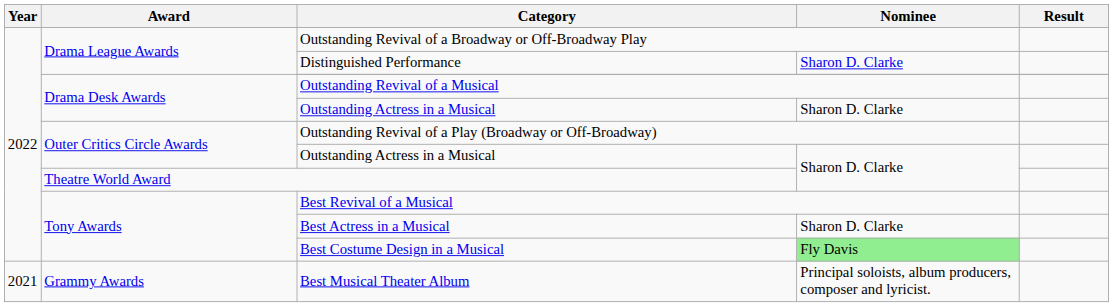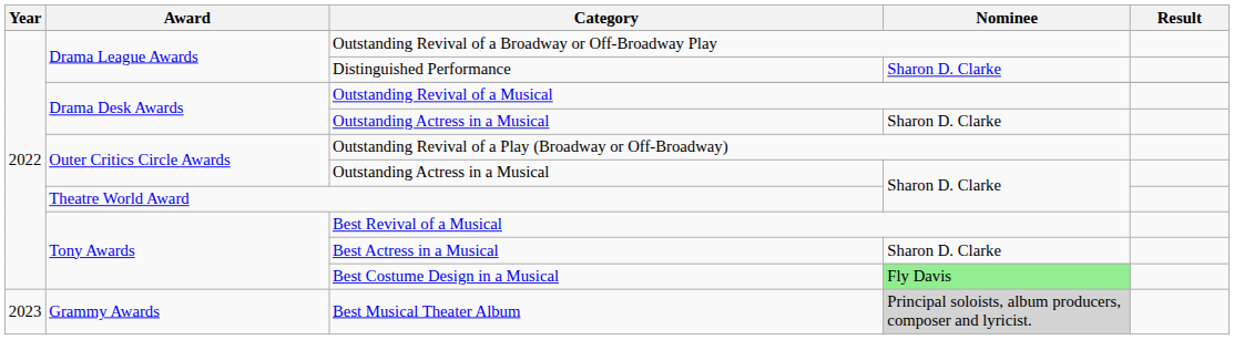Best Musical Theater Album | Year: 2021 -> 2023
Best Musical Theater Album | Nominee: no background -> lightgrey background
